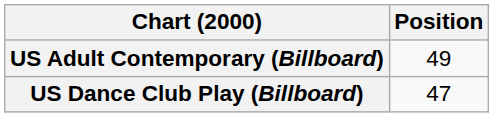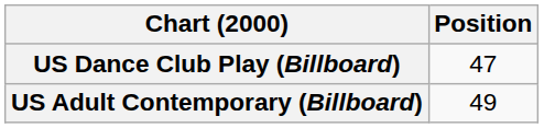rows swapped: US Adult Contemporary (Billboard) <-> US Dance Club Play (Billboard)
